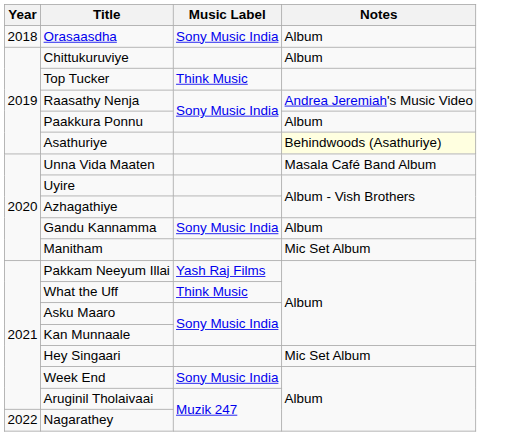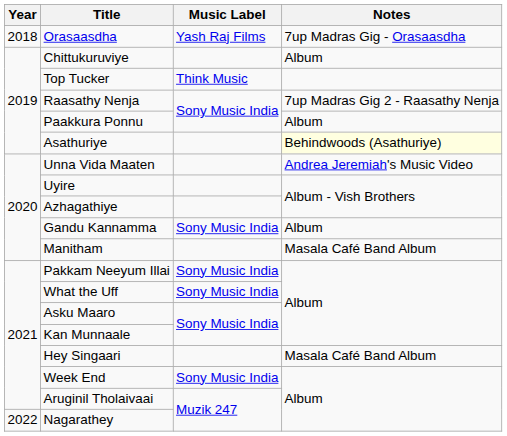Orasaasdha | Music Label: Sony Music India -> Yash Raj Films
Orasaasdha | Notes: Album -> 7up Madras Gig - Orasaasdha
Raasathy Nenja | Notes: Andrea Jeremiah's Music Video -> 7up Madras Gig 2 - Raasathy Nenja
Unna Vida Maaten | Notes: Masala Café Band Album -> Andrea Jeremiah's Music Video
Manitham | Notes: Mic Set Album -> Masala Café Band Album
Pakkam Neeyum Illai | Music Label: Yash Raj Films -> Sony Music India
What the Uff | Music Label: Think Music -> Sony Music India
Hey Singaari | Notes: Mic Set Album -> Masala Café Band Album
